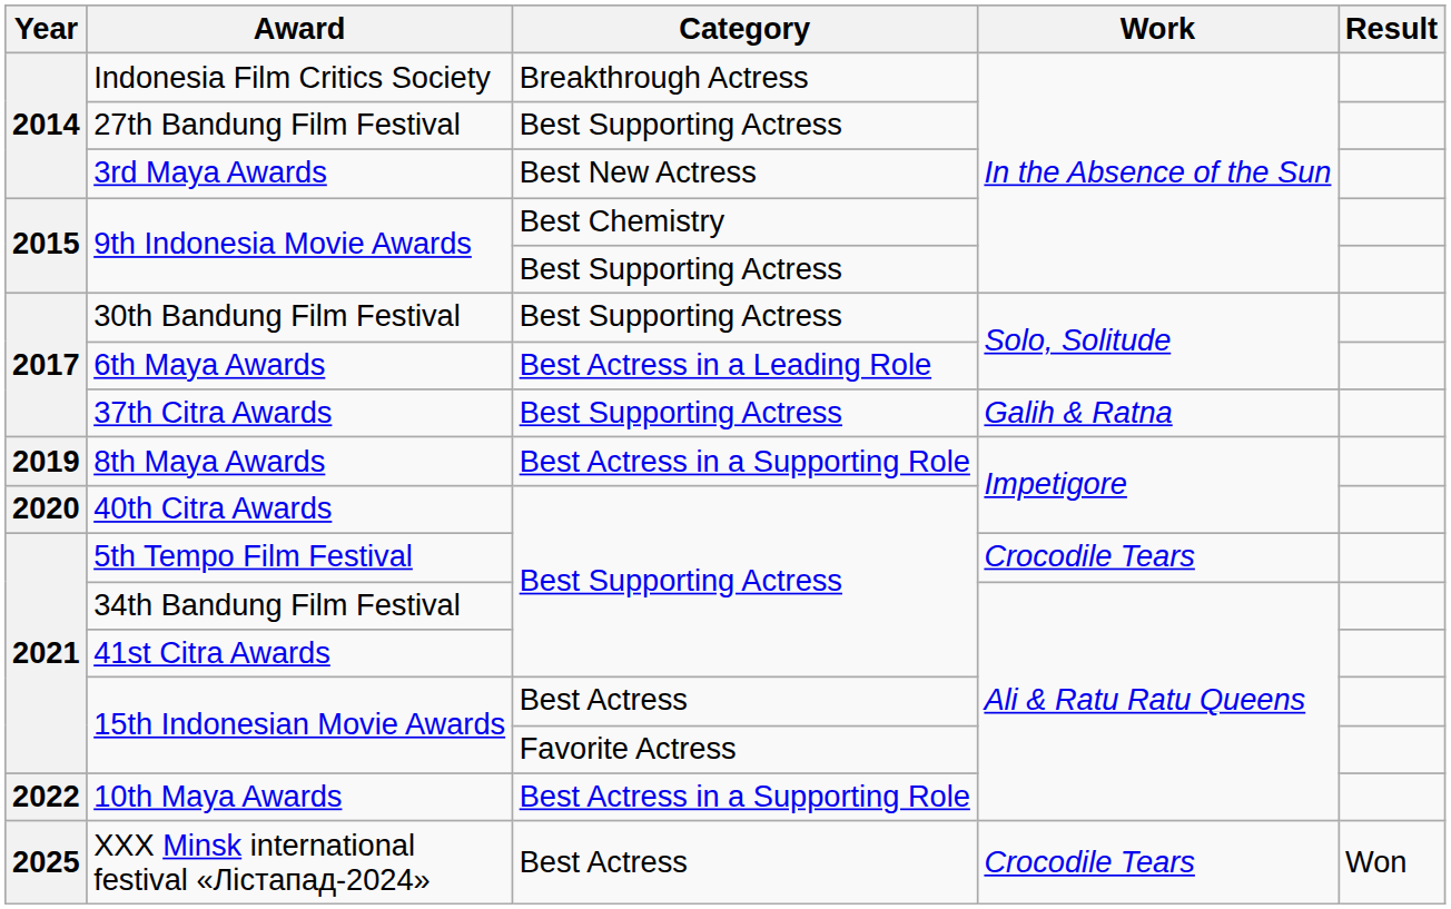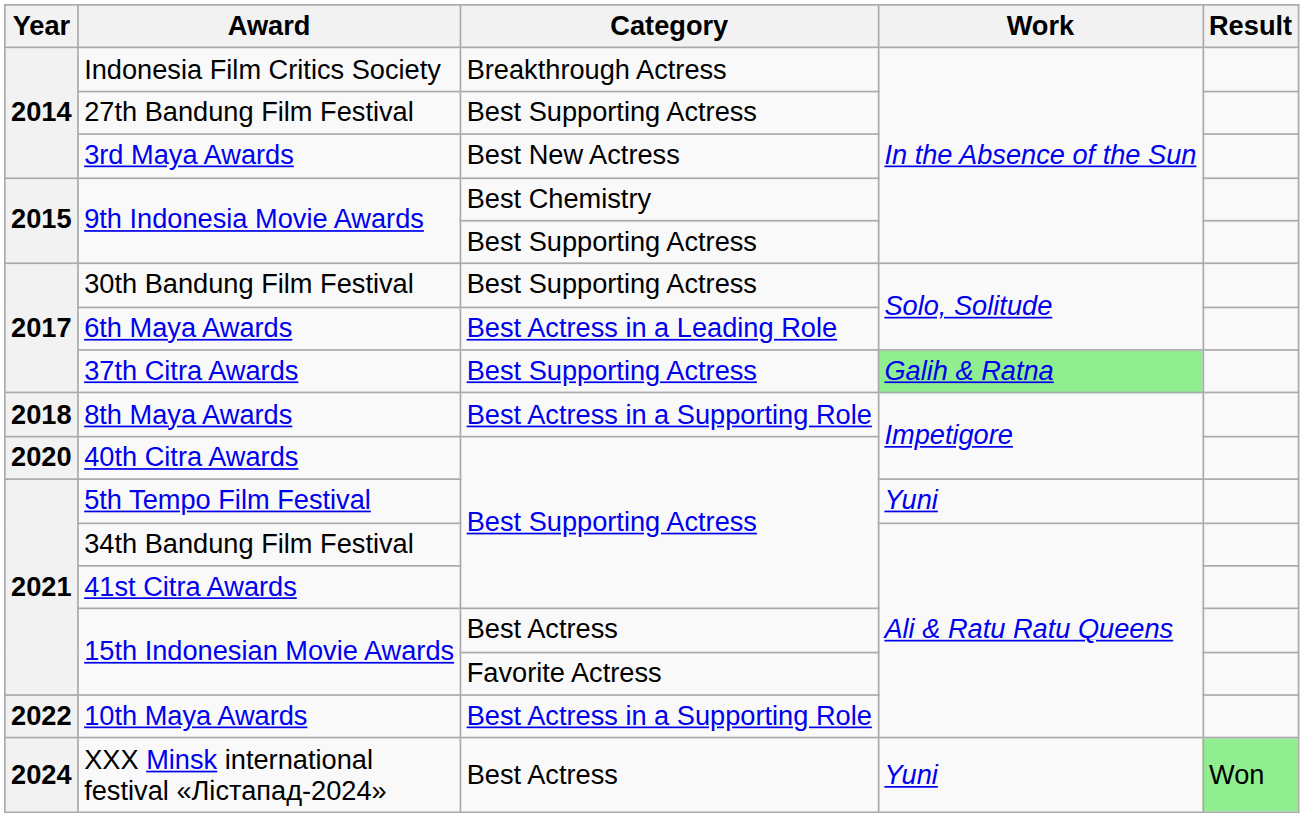37th Citra Awards | Work: no background -> lightgreen background
8th Maya Awards | Year: 2019 -> 2018
5th Tempo Film Festival | Work: Crocodile Tears -> Yuni
XXX Minsk international festival «Лістапад-2024» | Year: 2025 -> 2024
XXX Minsk international festival «Лістапад-2024» | Work: Crocodile Tears -> Yuni
XXX Minsk international festival «Лістапад-2024» | Result: no background -> lightgreen background
